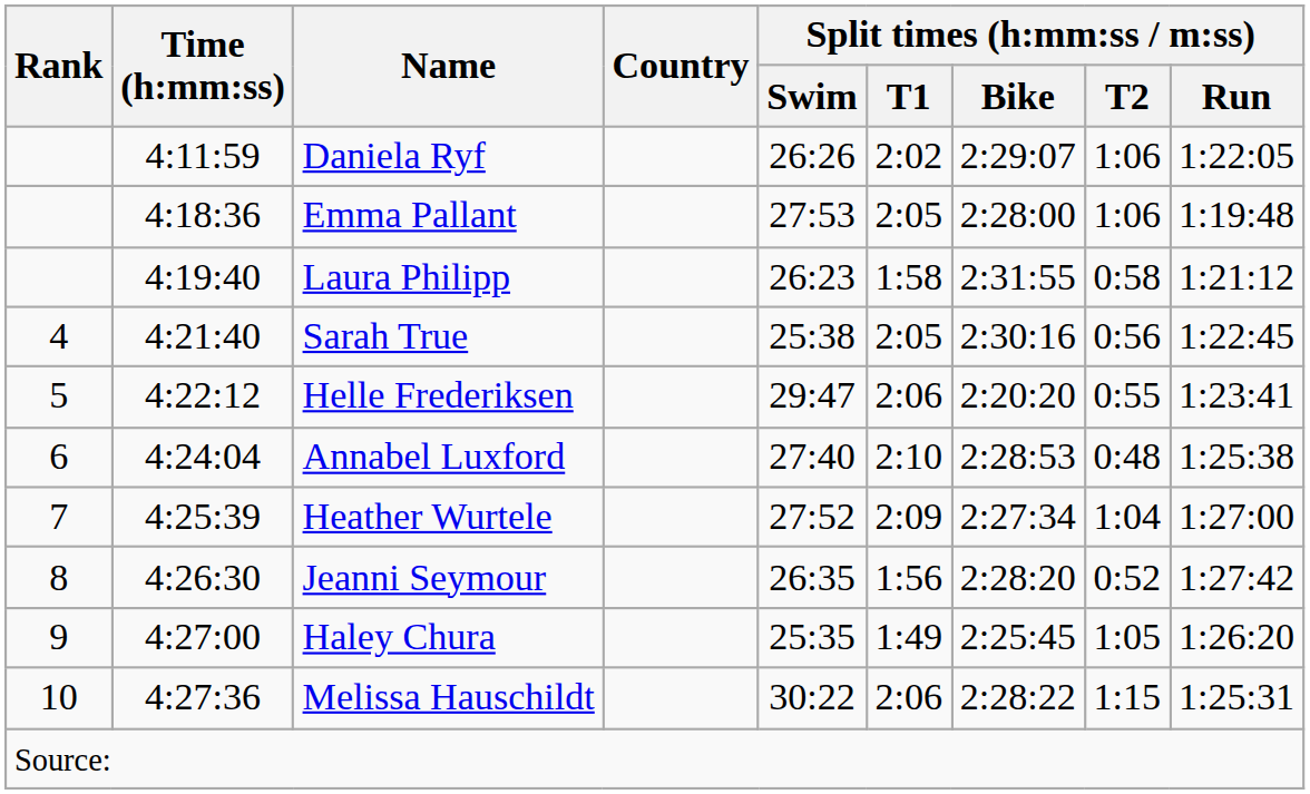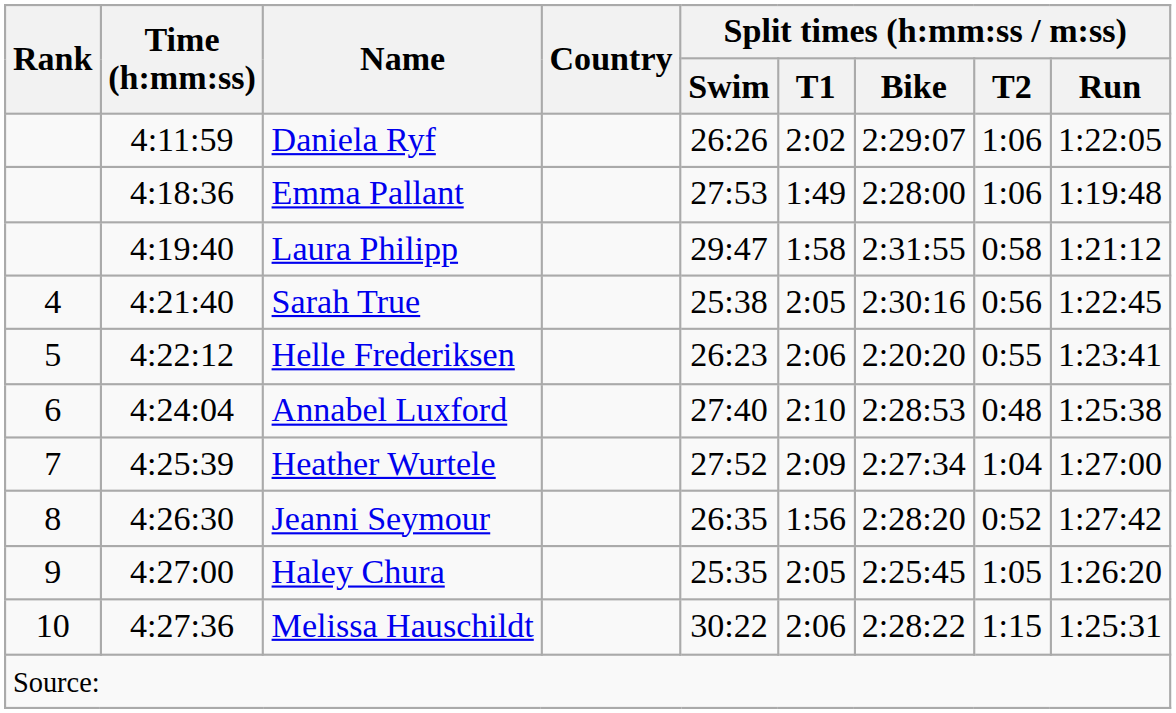Emma Pallant | Split times (h:mm:ss / m:ss) / T1: 2:05 -> 1:49
Laura Philipp | Split times (h:mm:ss / m:ss) / Swim: 26:23 -> 29:47
Helle Frederiksen | Split times (h:mm:ss / m:ss) / Swim: 29:47 -> 26:23
Haley Chura | Split times (h:mm:ss / m:ss) / T1: 1:49 -> 2:05
